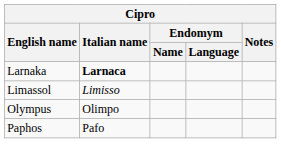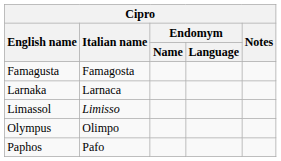+ row: Famagusta | Famagosta
Larnaka | Italian name: bold -> normal
